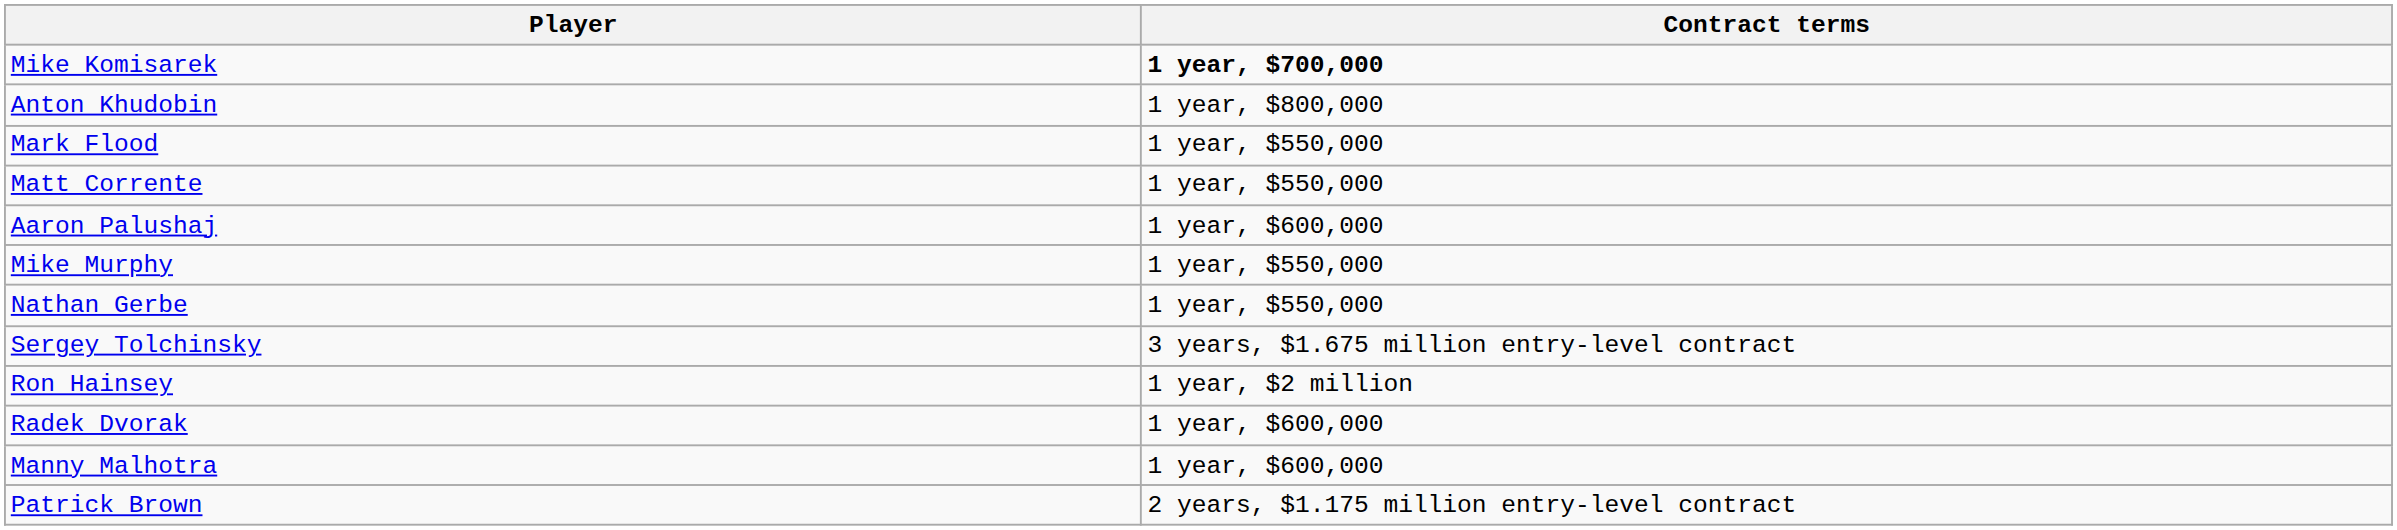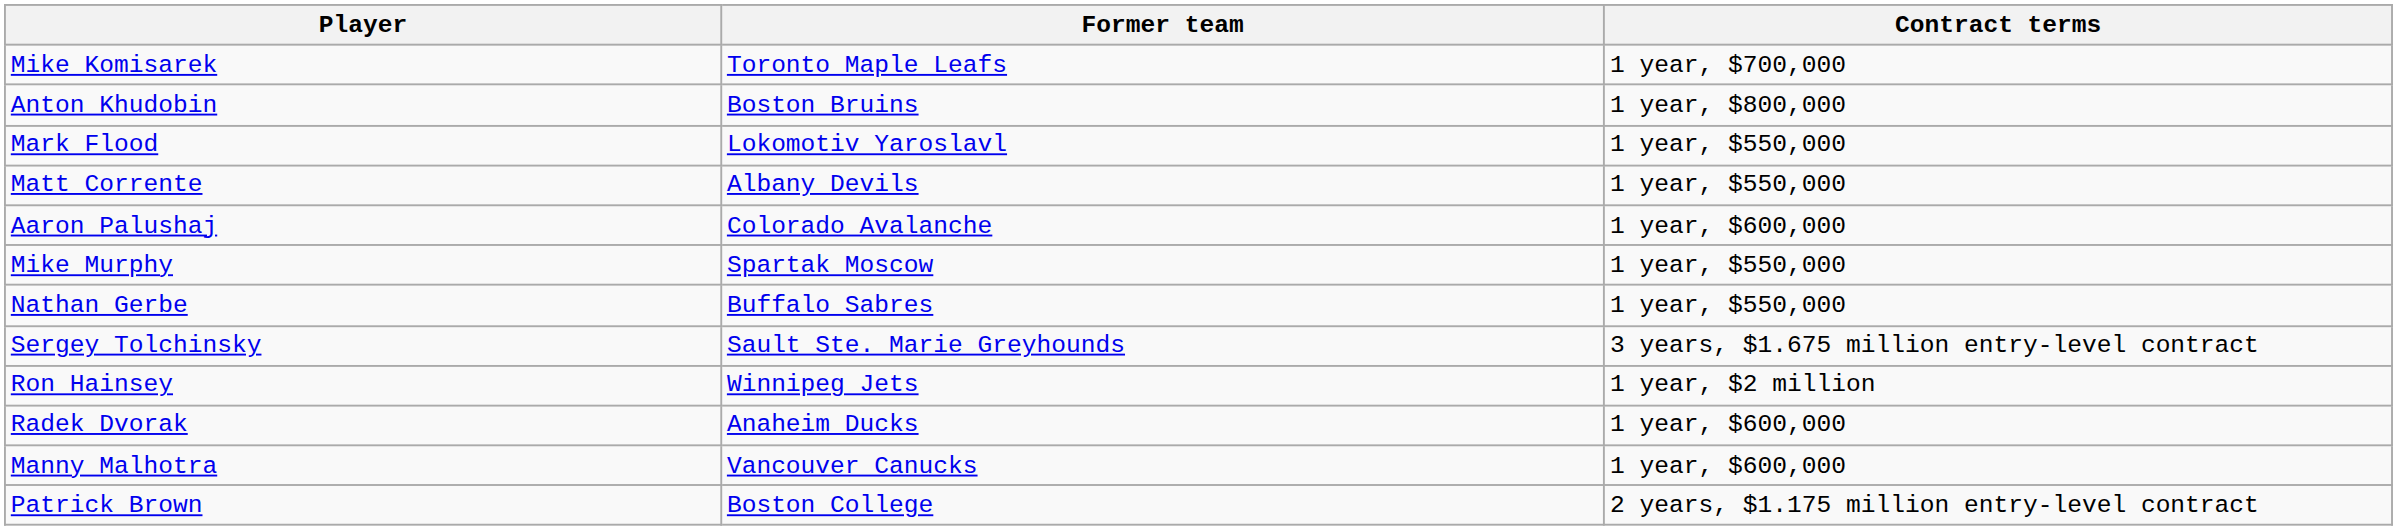+ column: Former team | Toronto Maple Leafs | Boston Bruins | Lokomotiv Yaroslavl | Albany Devils | Colorado Avalanche | Spartak Moscow | Buffalo Sabres | Sault Ste. Marie Greyhounds | Winnipeg Jets | Anaheim Ducks | Vancouver Canucks | Boston College
Mike Komisarek | Contract terms: bold -> normal
